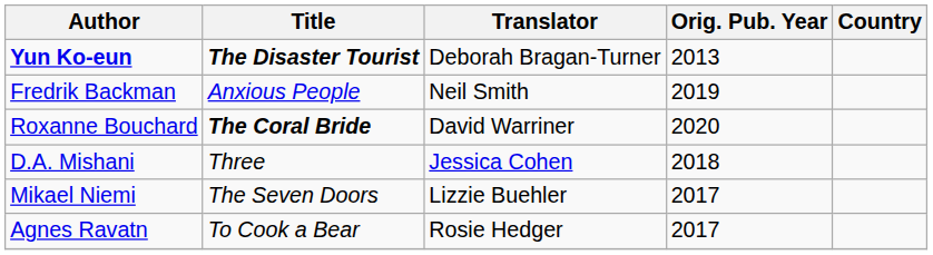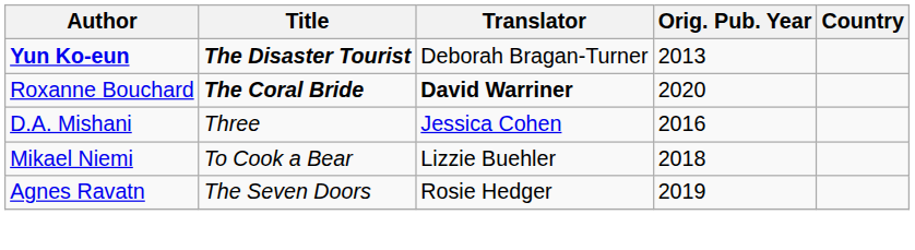- row: Fredrik Backman | Anxious People | Neil Smith | 2019
Roxanne Bouchard | Translator: normal -> bold
D.A. Mishani | Orig. Pub. Year: 2018 -> 2016
Mikael Niemi | Title: The Seven Doors -> To Cook a Bear
Mikael Niemi | Orig. Pub. Year: 2017 -> 2018
Agnes Ravatn | Title: To Cook a Bear -> The Seven Doors
Agnes Ravatn | Orig. Pub. Year: 2017 -> 2019
